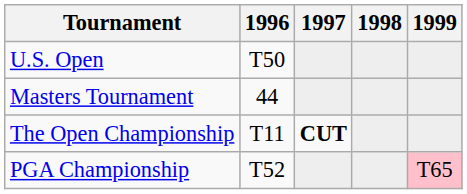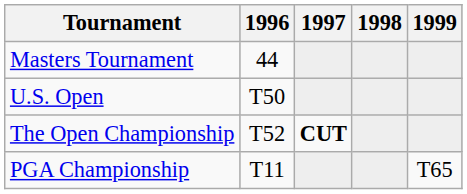rows swapped: Masters Tournament <-> U.S. Open
The Open Championship | 1996: T11 -> T52
PGA Championship | 1996: T52 -> T11
PGA Championship | 1999: pink background -> no background
